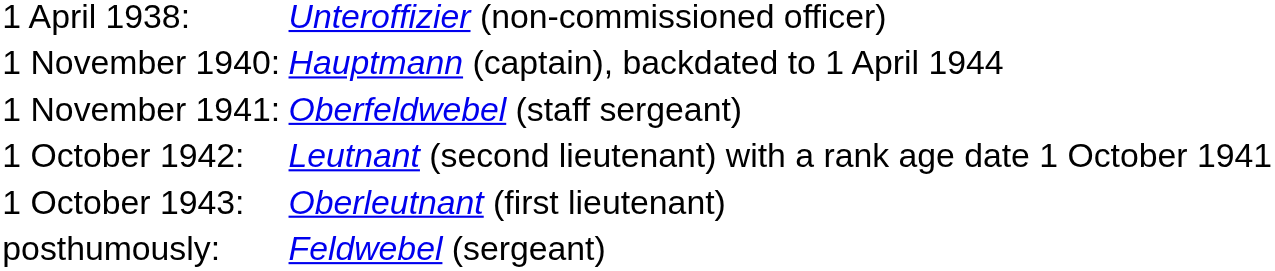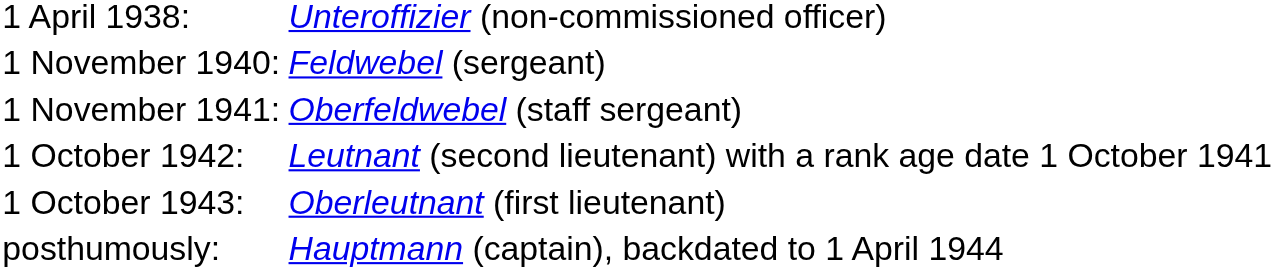1 November 1940: | column 2: Hauptmann (captain), backdated to 1 April 1944 -> Feldwebel (sergeant)
posthumously: | column 2: Feldwebel (sergeant) -> Hauptmann (captain), backdated to 1 April 1944
